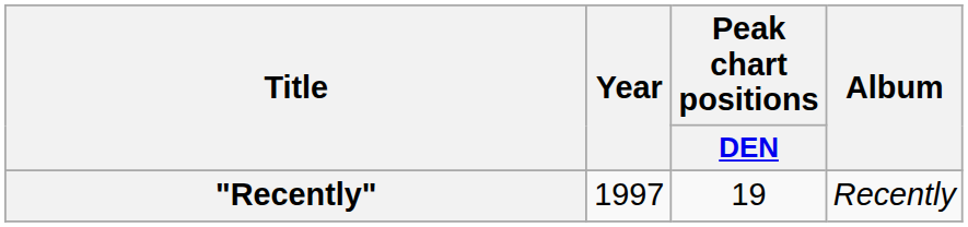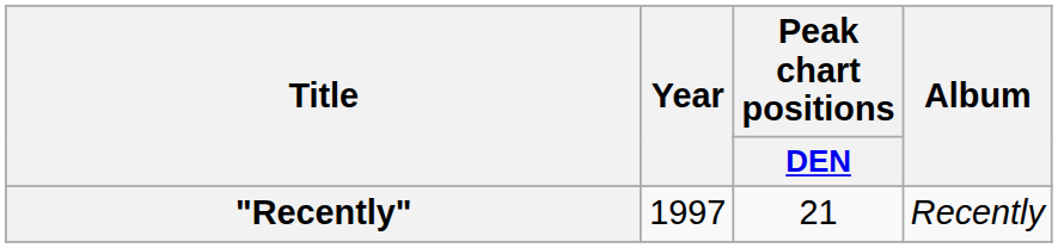"Recently" | Peak chart positions / DEN: 19 -> 21
